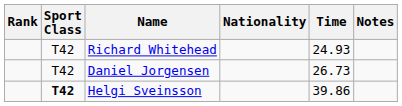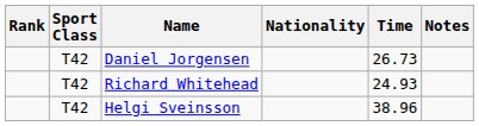rows swapped: Richard Whitehead <-> Daniel Jorgensen
Helgi Sveinsson | Sport Class: bold -> normal
Helgi Sveinsson | Time: 39.86 -> 38.96
